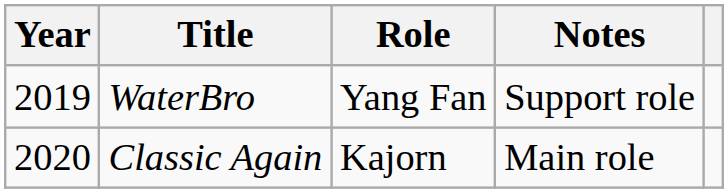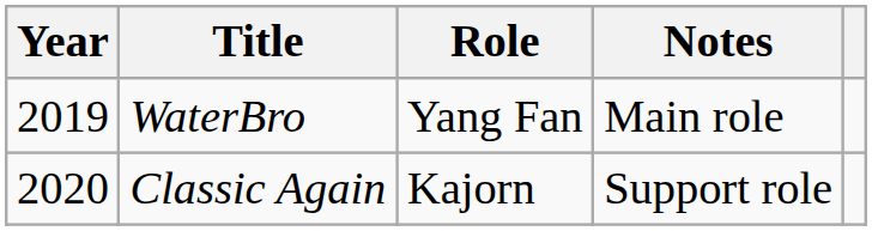WaterBro | Notes: Support role -> Main role
Classic Again | Notes: Main role -> Support role
